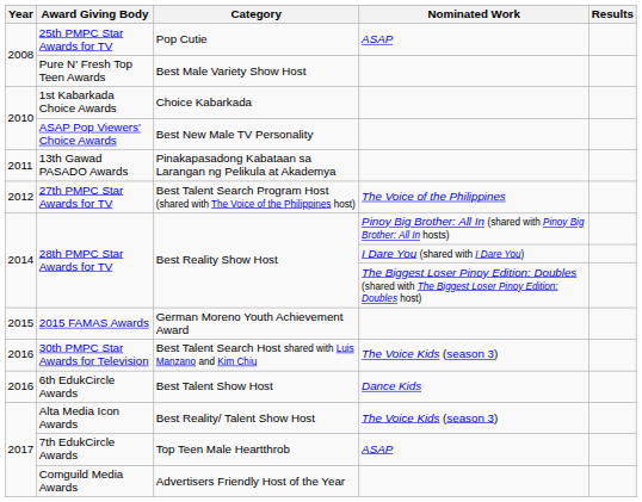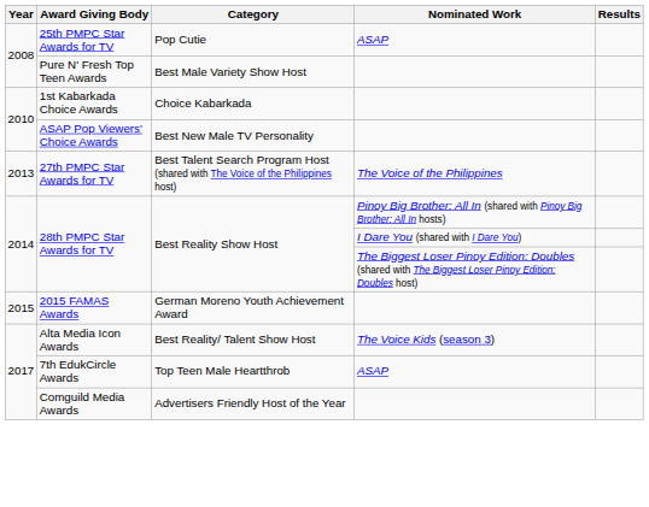- row: 2011 | 13th Gawad PASADO Awards | Pinakapasadong Kabataan sa Larangan ng Pelikula at Akademya
27th PMPC Star Awards for TV | Year: 2012 -> 2013
- row: 2016 | 30th PMPC Star Awards for Television | Best Talent Search Host shared with Luis Manzano and Kim Chiu | The Voice Kids (season 3)
- row: 2016 | 6th EdukCircle Awards | Best Talent Show Host | Dance Kids
